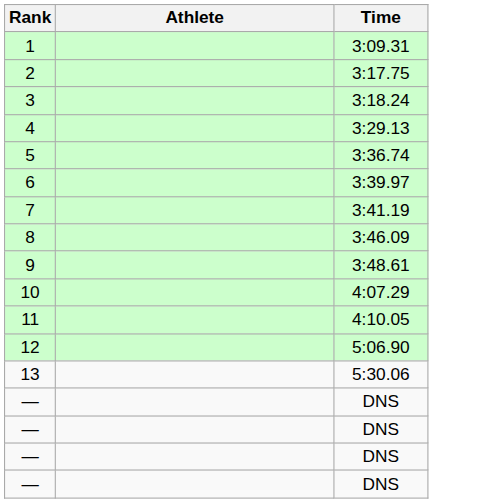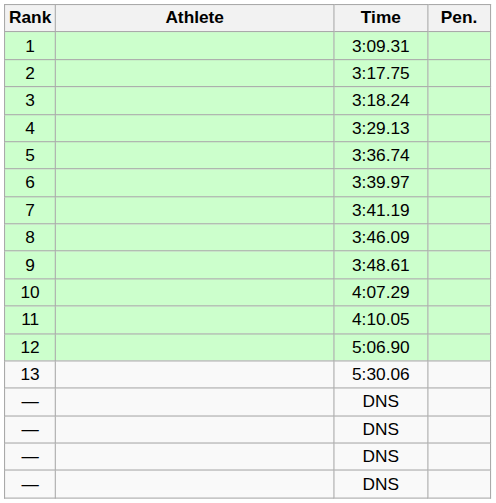+ column: Pen.
